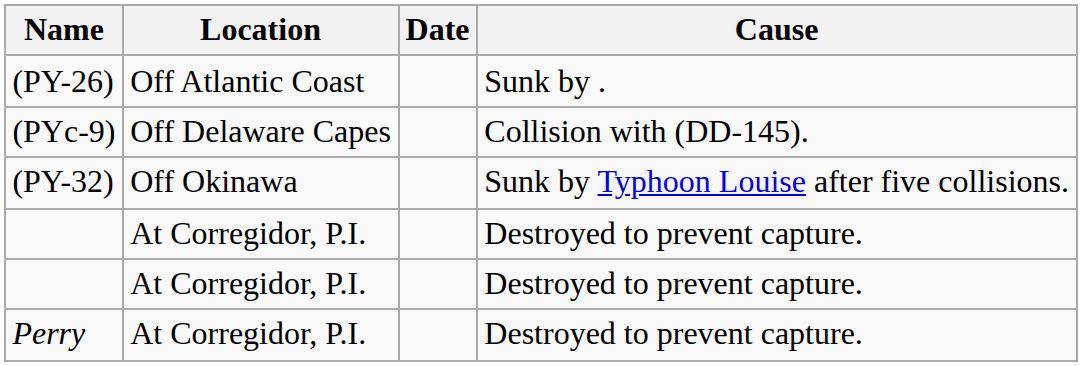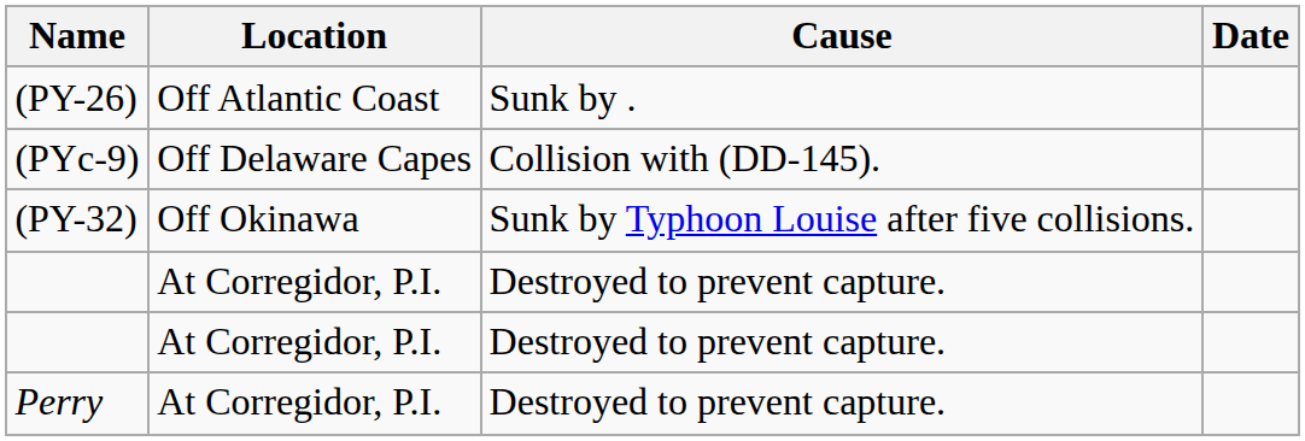columns swapped: Date <-> Cause
